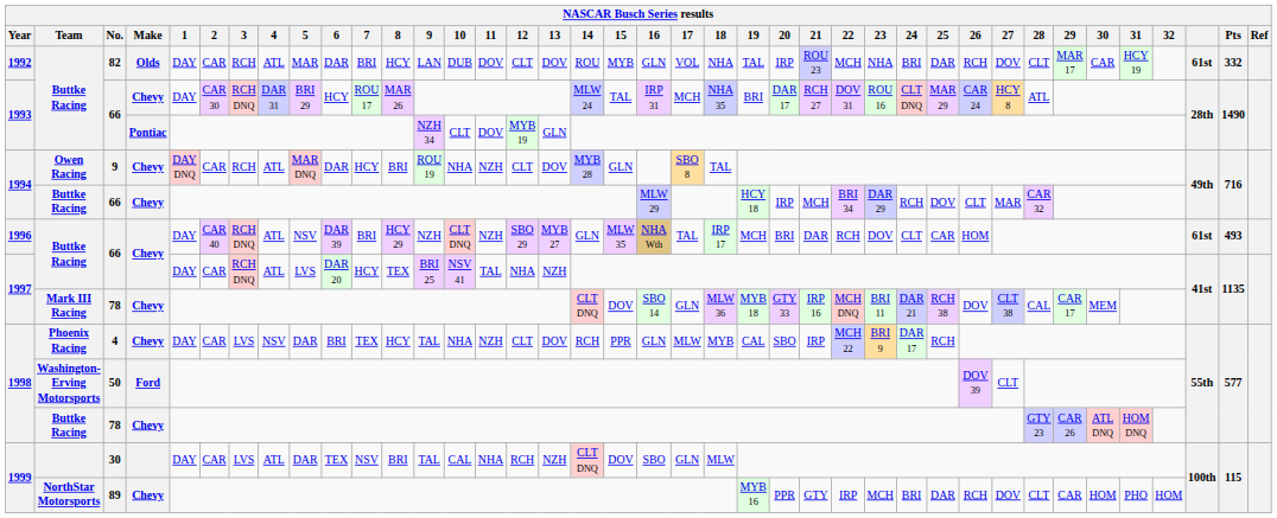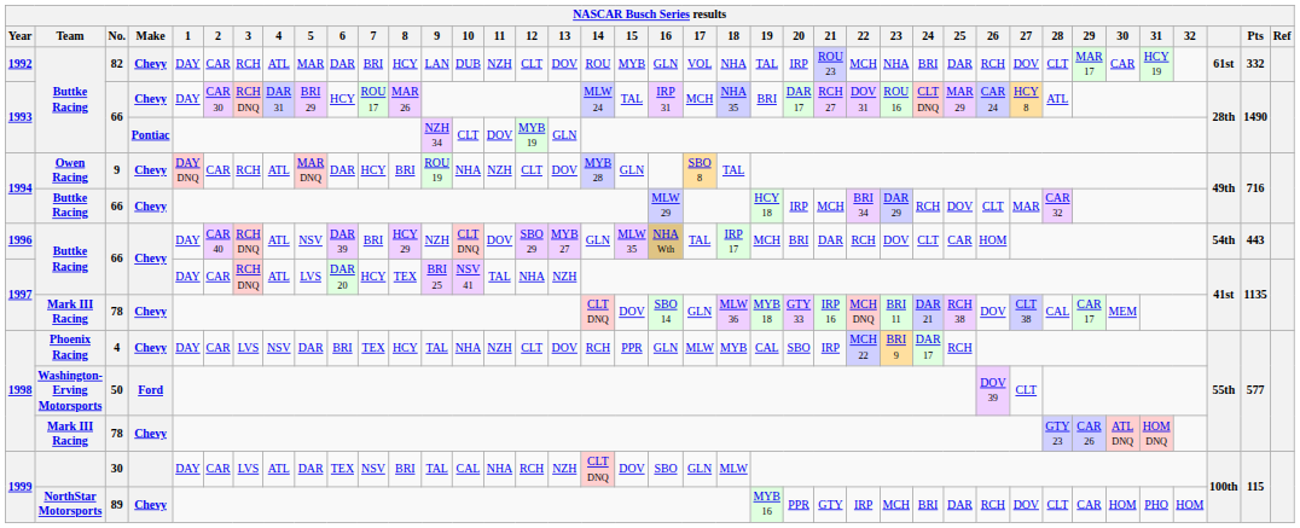82 | Make: Olds -> Chevy
82 | 11: DOV -> NZH
1996 / 66 | 11: NZH -> DOV
1996 / 66 | column 37: 61st -> 54th
1996 / 66 | Pts: 493 -> 443
1998 / 78 | Team: Buttke Racing -> Mark III Racing
